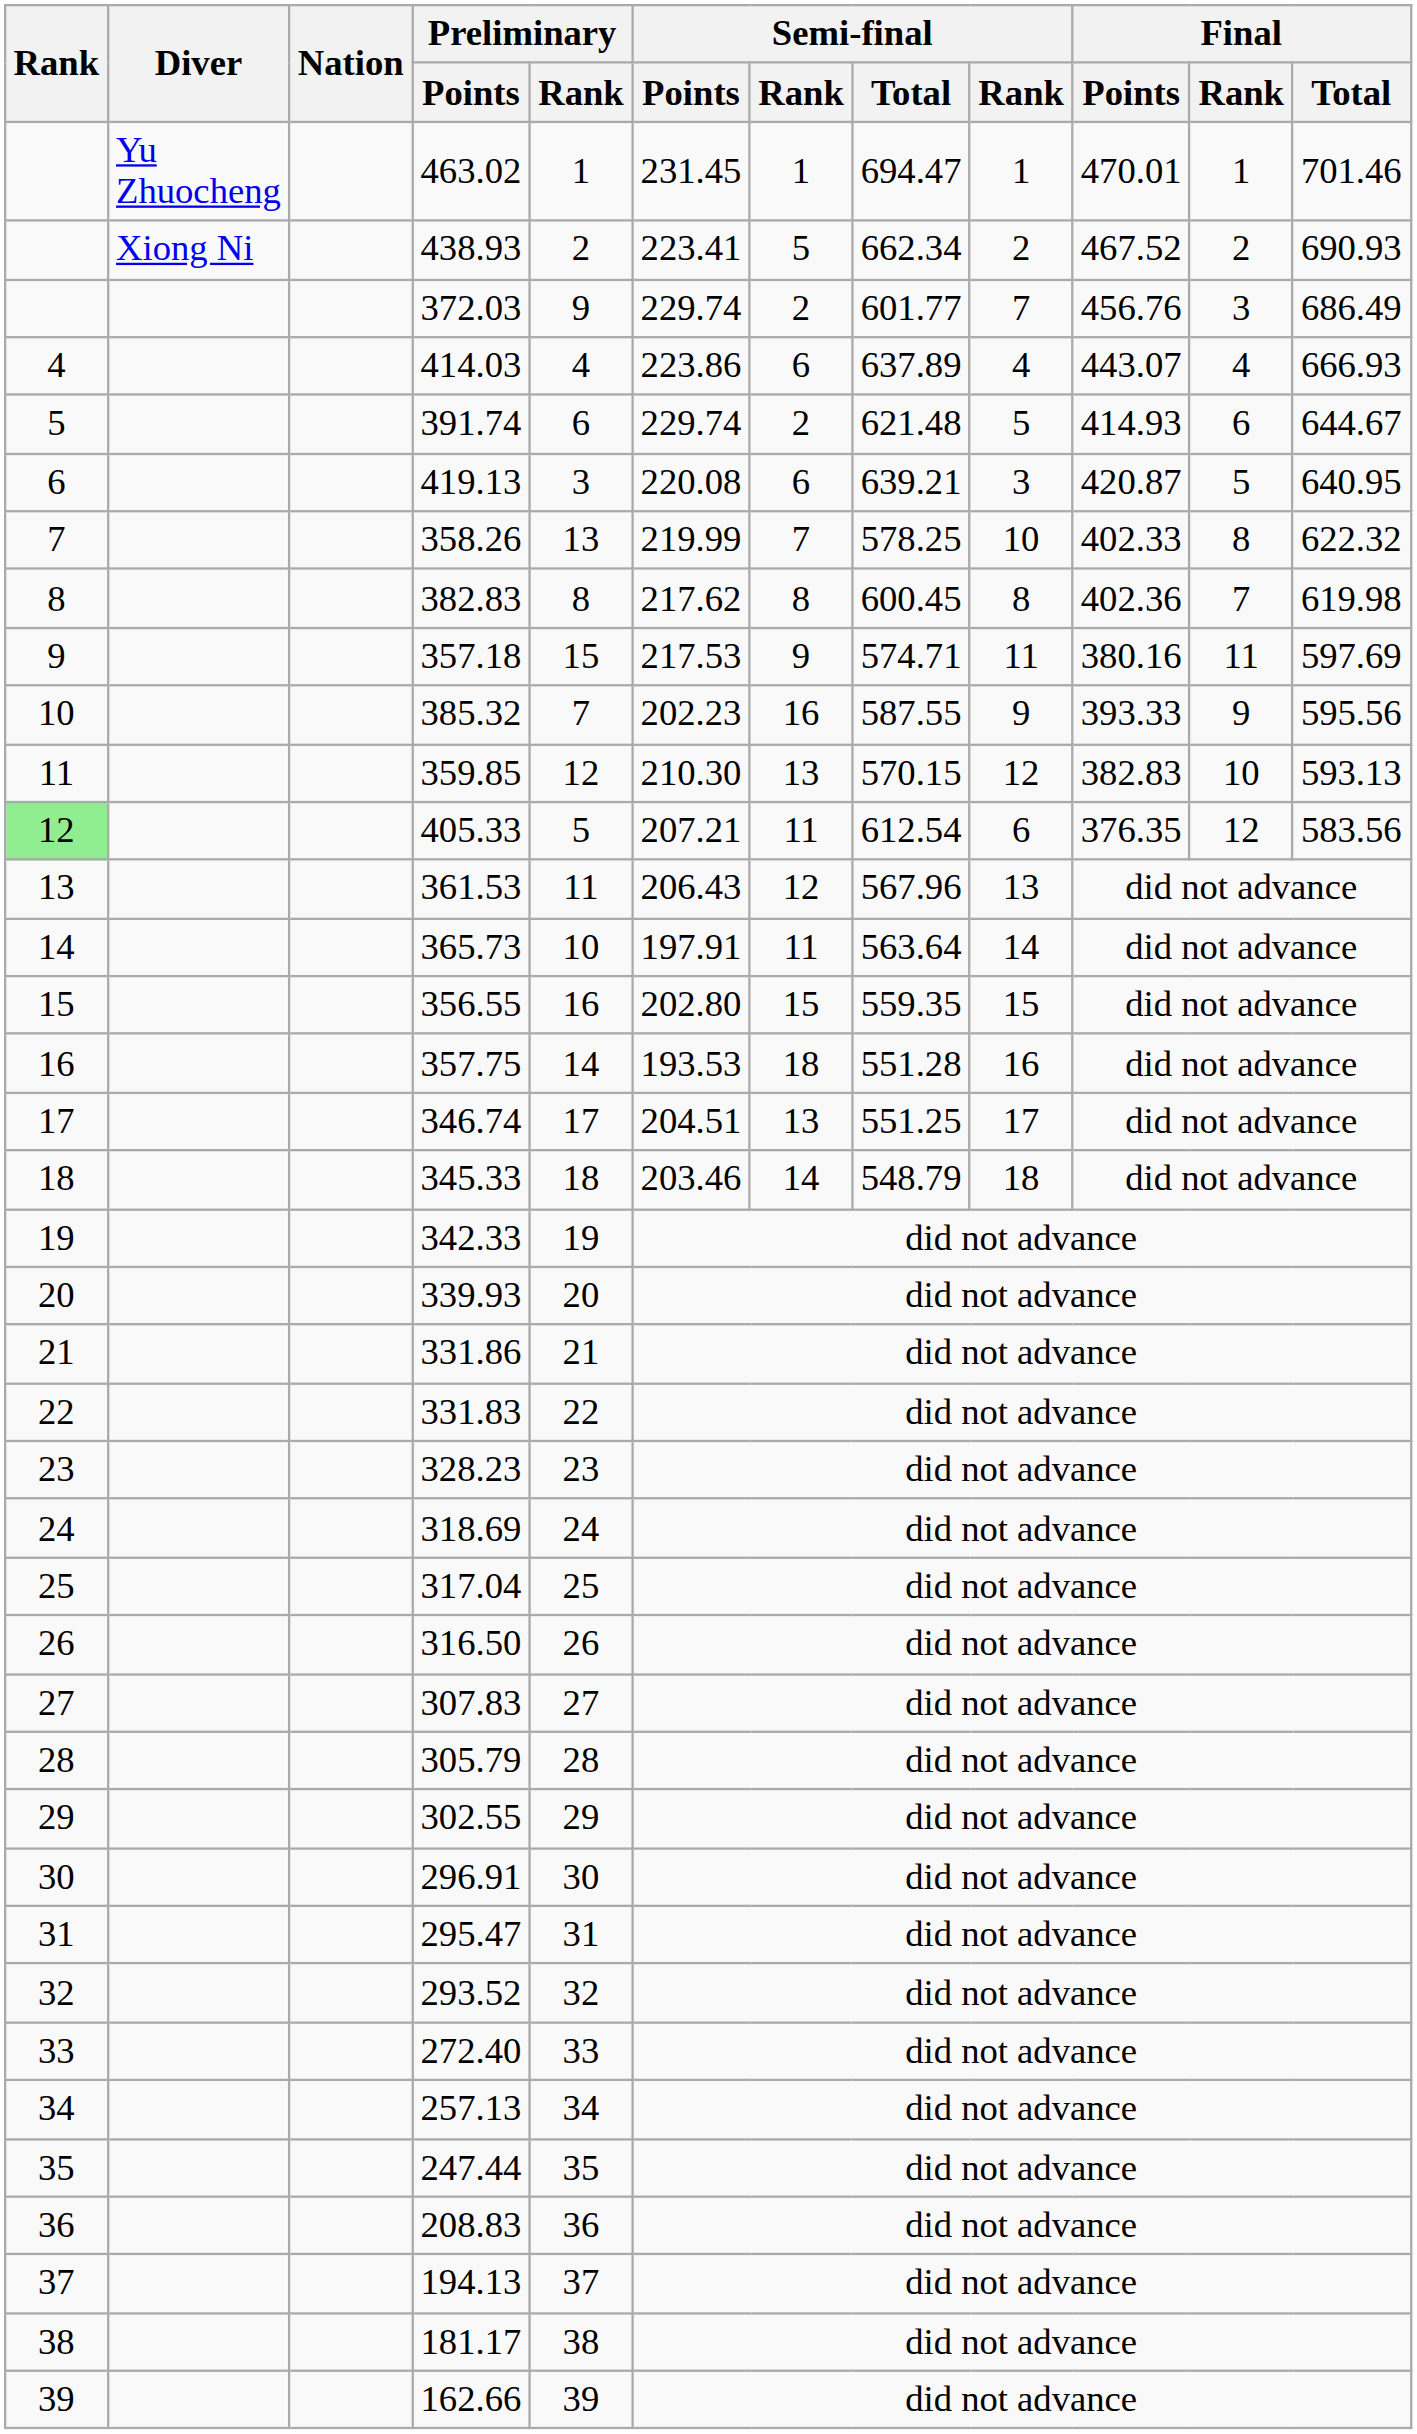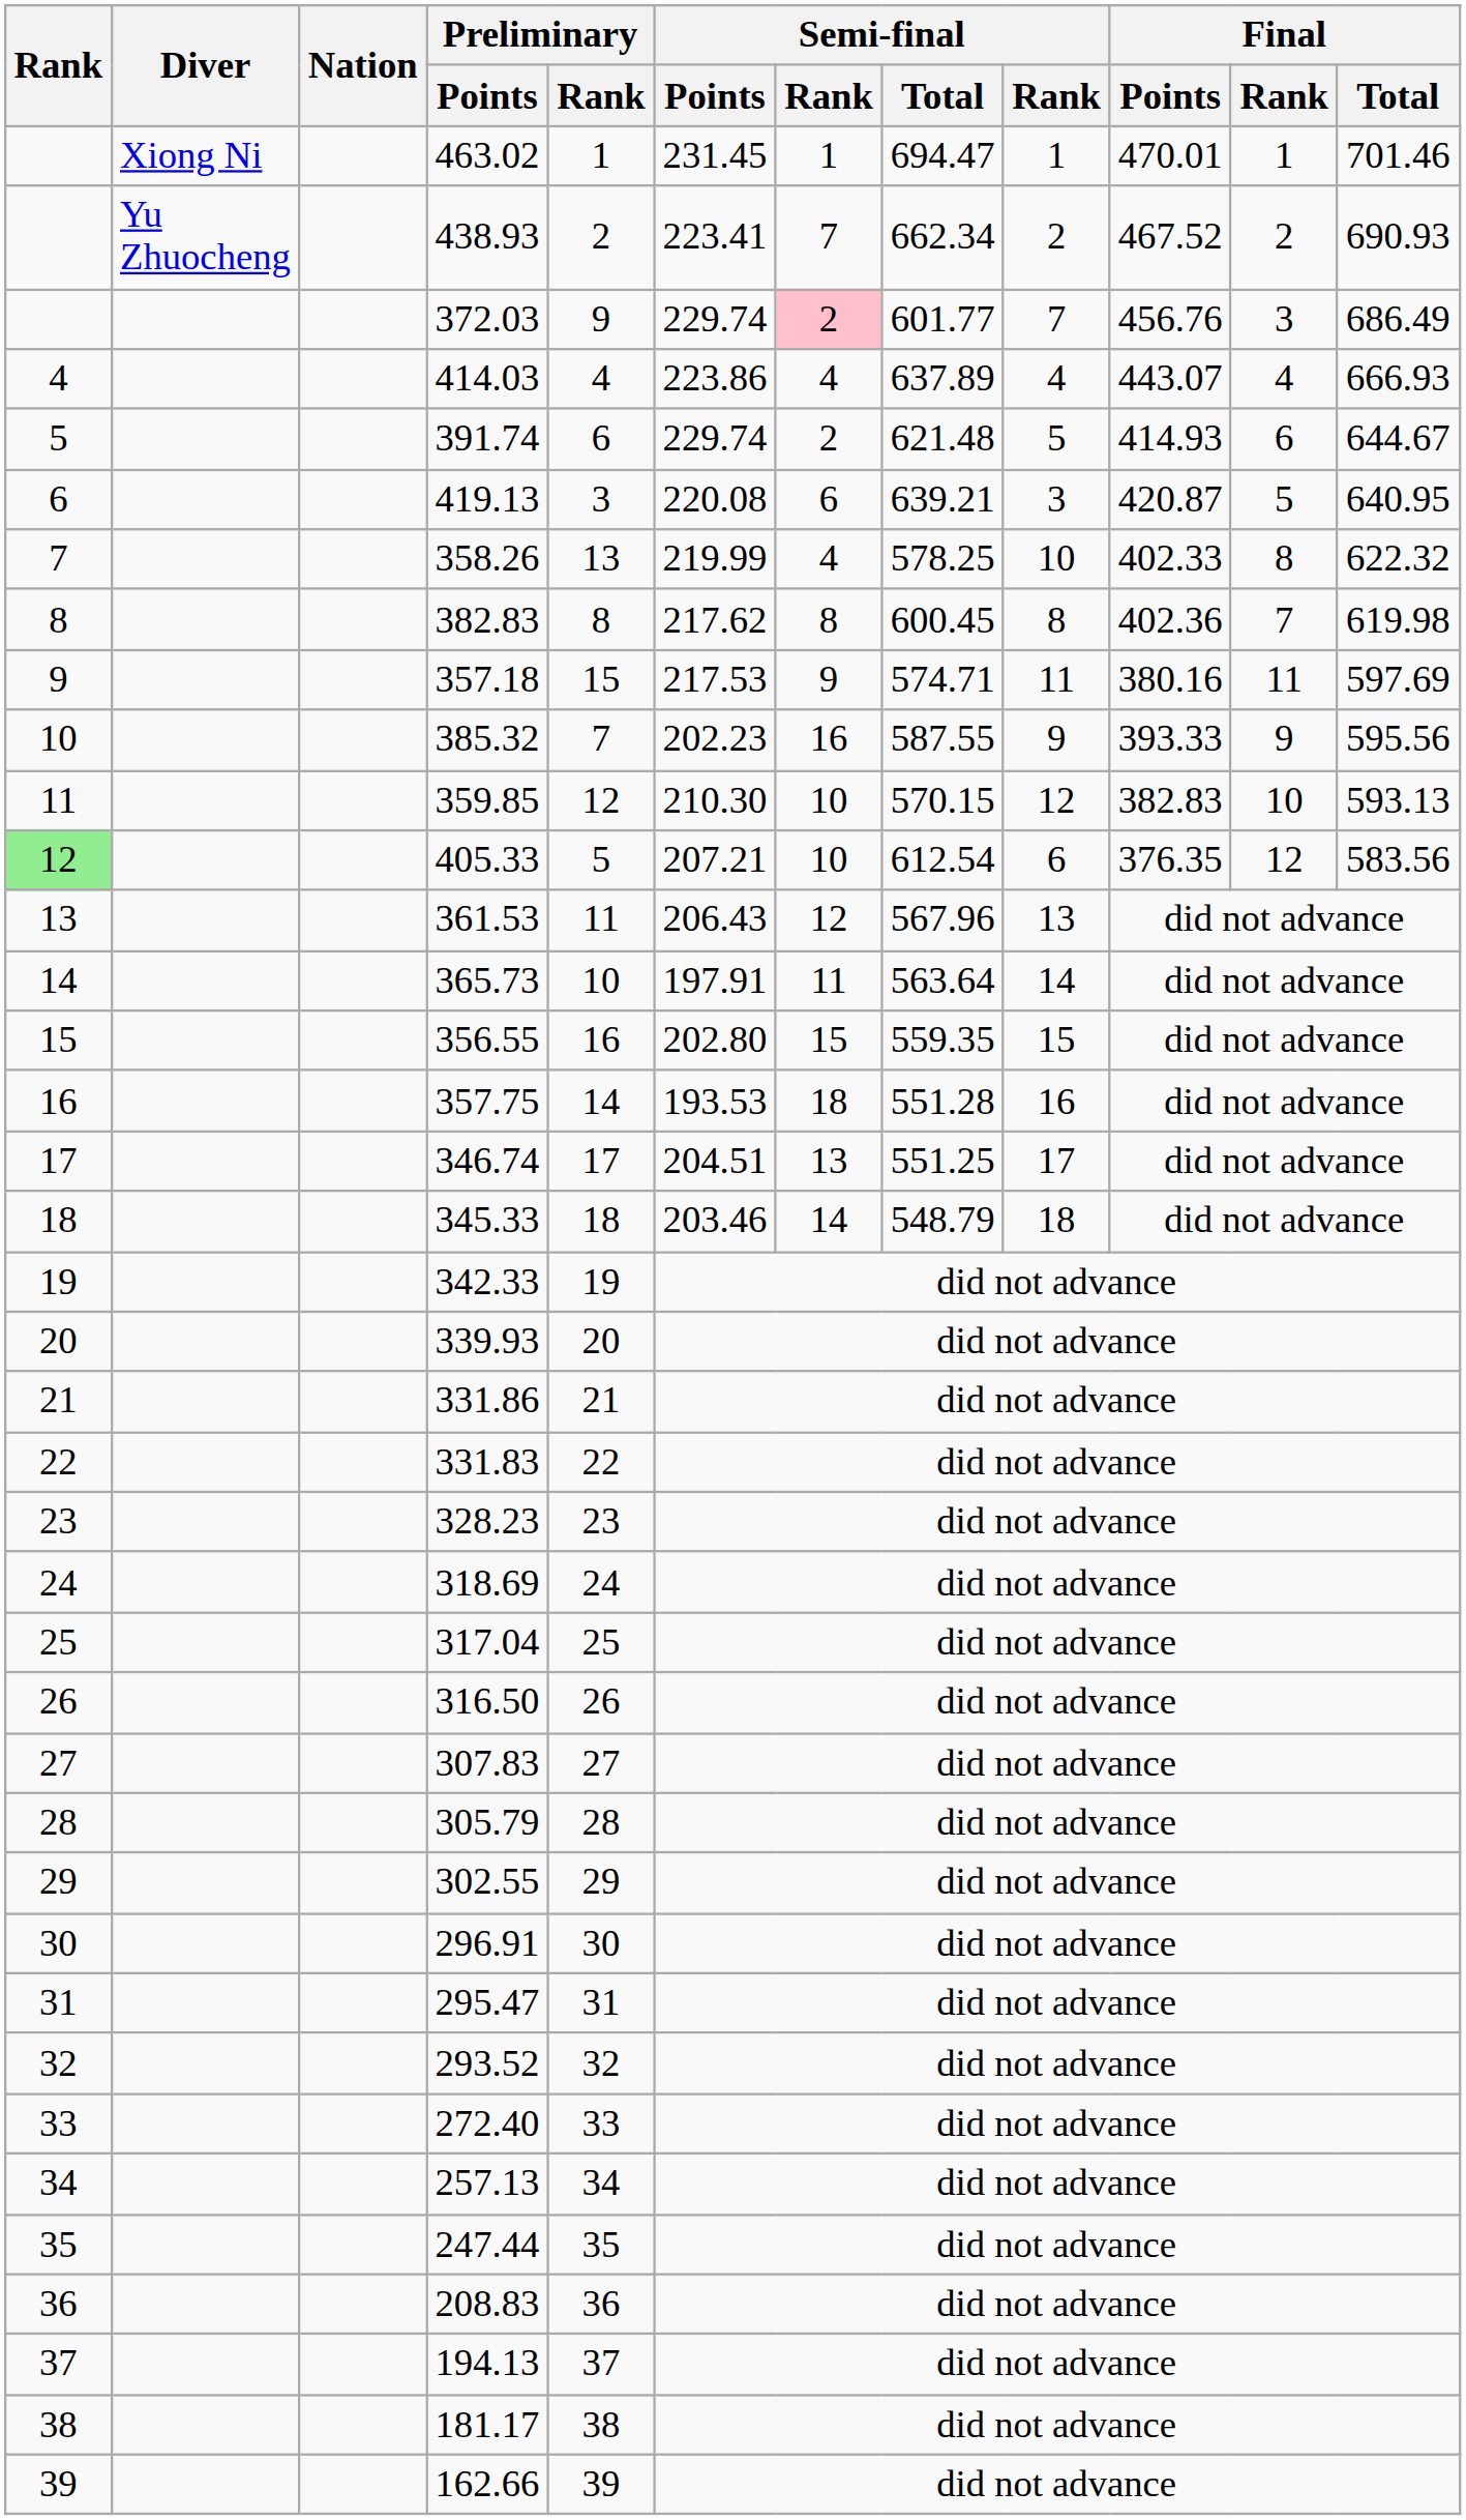463.02 | Diver: Yu Zhuocheng -> Xiong Ni
438.93 | Diver: Xiong Ni -> Yu Zhuocheng
438.93 | column 7: 5 -> 7
372.03 | column 7: no background -> pink background
414.03 | column 7: 6 -> 4
358.26 | column 7: 7 -> 4
359.85 | column 7: 13 -> 10
405.33 | column 7: 11 -> 10
